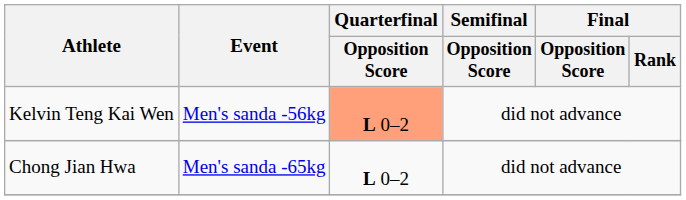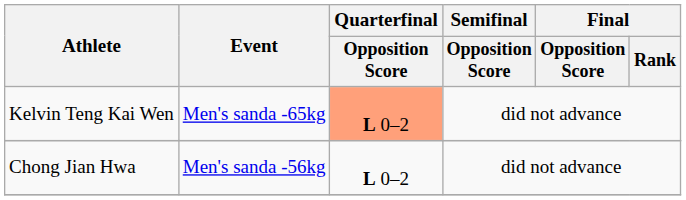Kelvin Teng Kai Wen | Event: Men's sanda -56kg -> Men's sanda -65kg
Chong Jian Hwa | Event: Men's sanda -65kg -> Men's sanda -56kg
